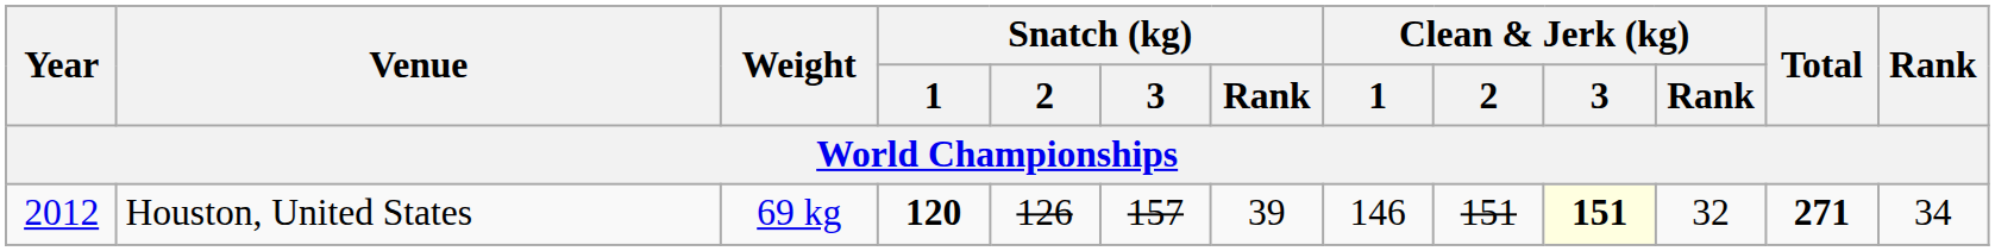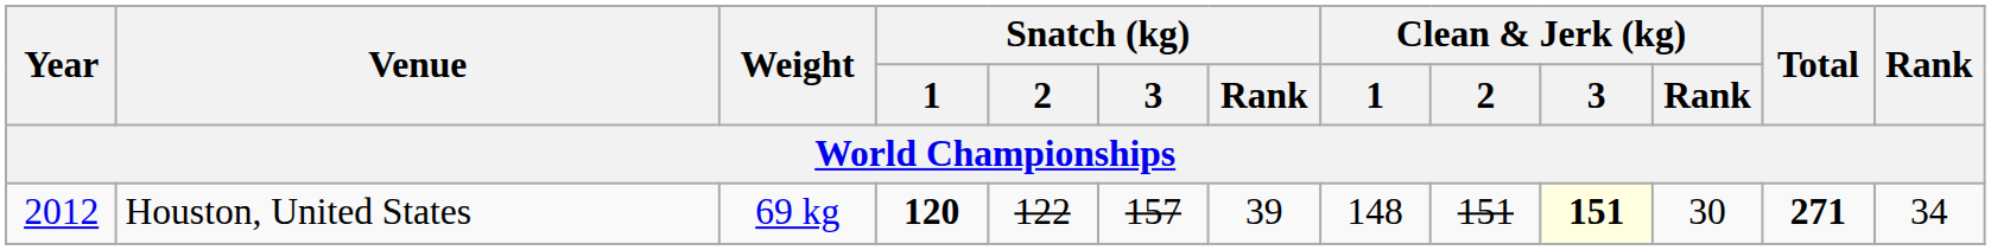Houston, United States | Snatch (kg) / 2: 126 -> 122
Houston, United States | Clean & Jerk (kg) / 1: 146 -> 148
Houston, United States | Clean & Jerk (kg) / Rank: 32 -> 30
